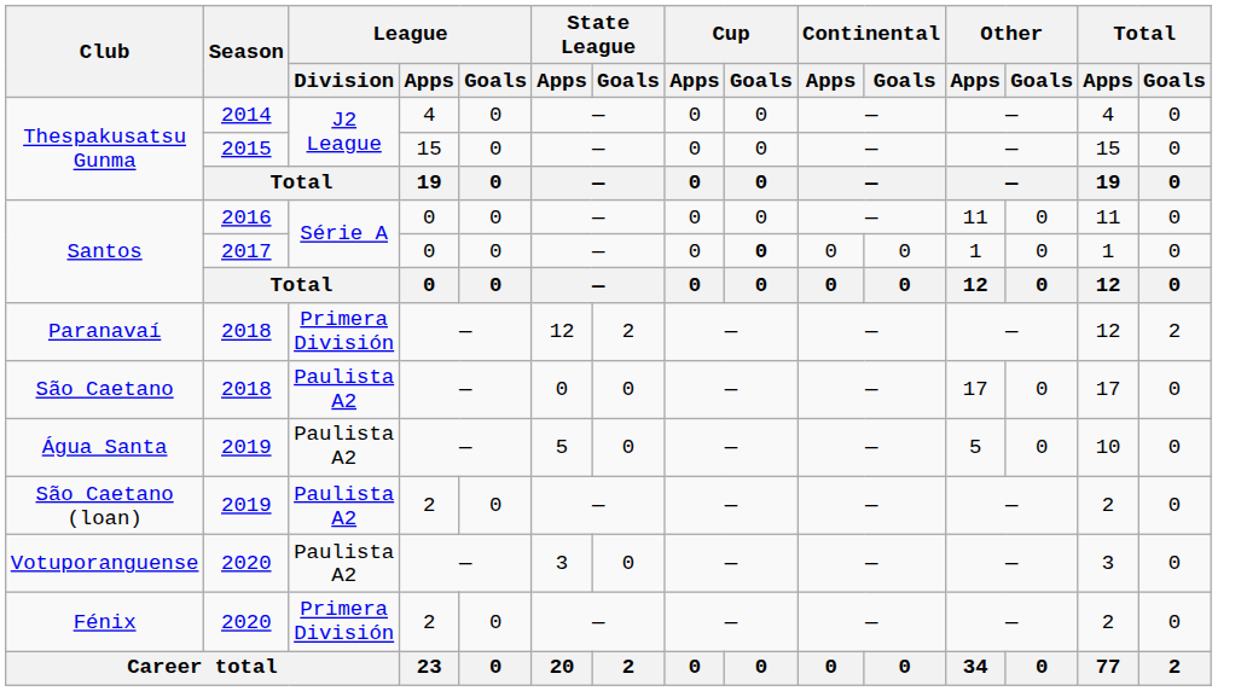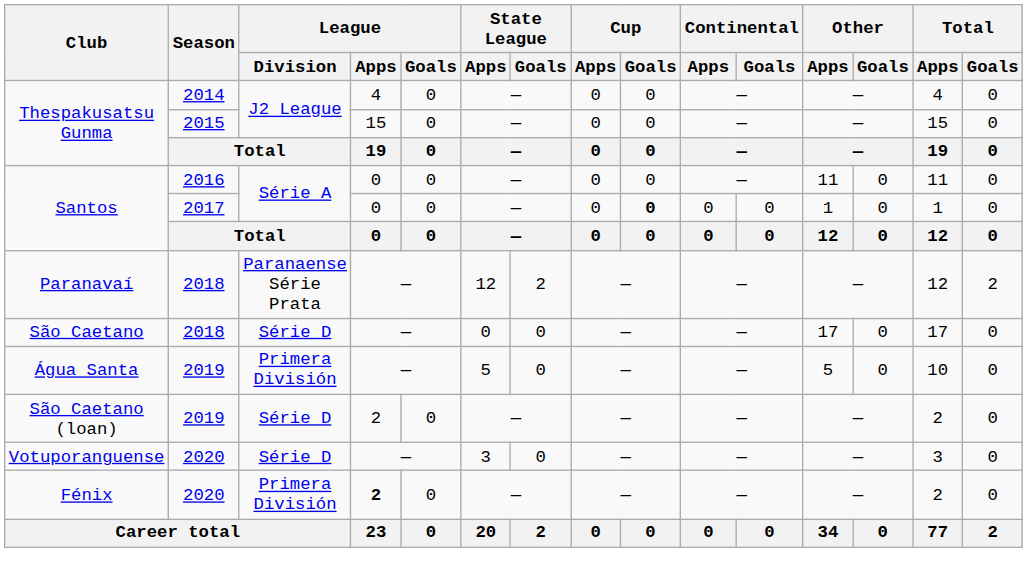Paranavaí | League / Division: Primera División -> Paranaense Série Prata
São Caetano | League / Division: Paulista A2 -> Série D
Água Santa | League / Division: Paulista A2 -> Primera División
São Caetano (loan) | League / Division: Paulista A2 -> Série D
Votuporanguense | League / Division: Paulista A2 -> Série D
Fénix | League / Apps: normal -> bold
